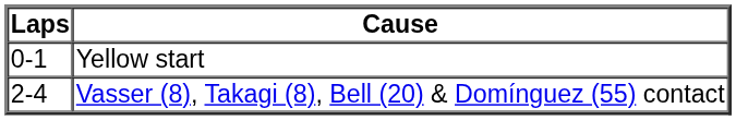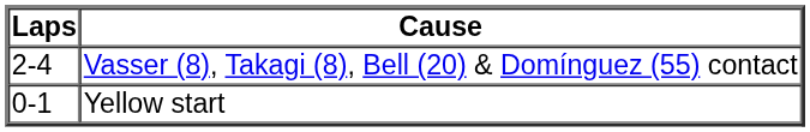rows swapped: Yellow start <-> Vasser (8), Takagi (8), Bell (20) & Domínguez (55) contact
